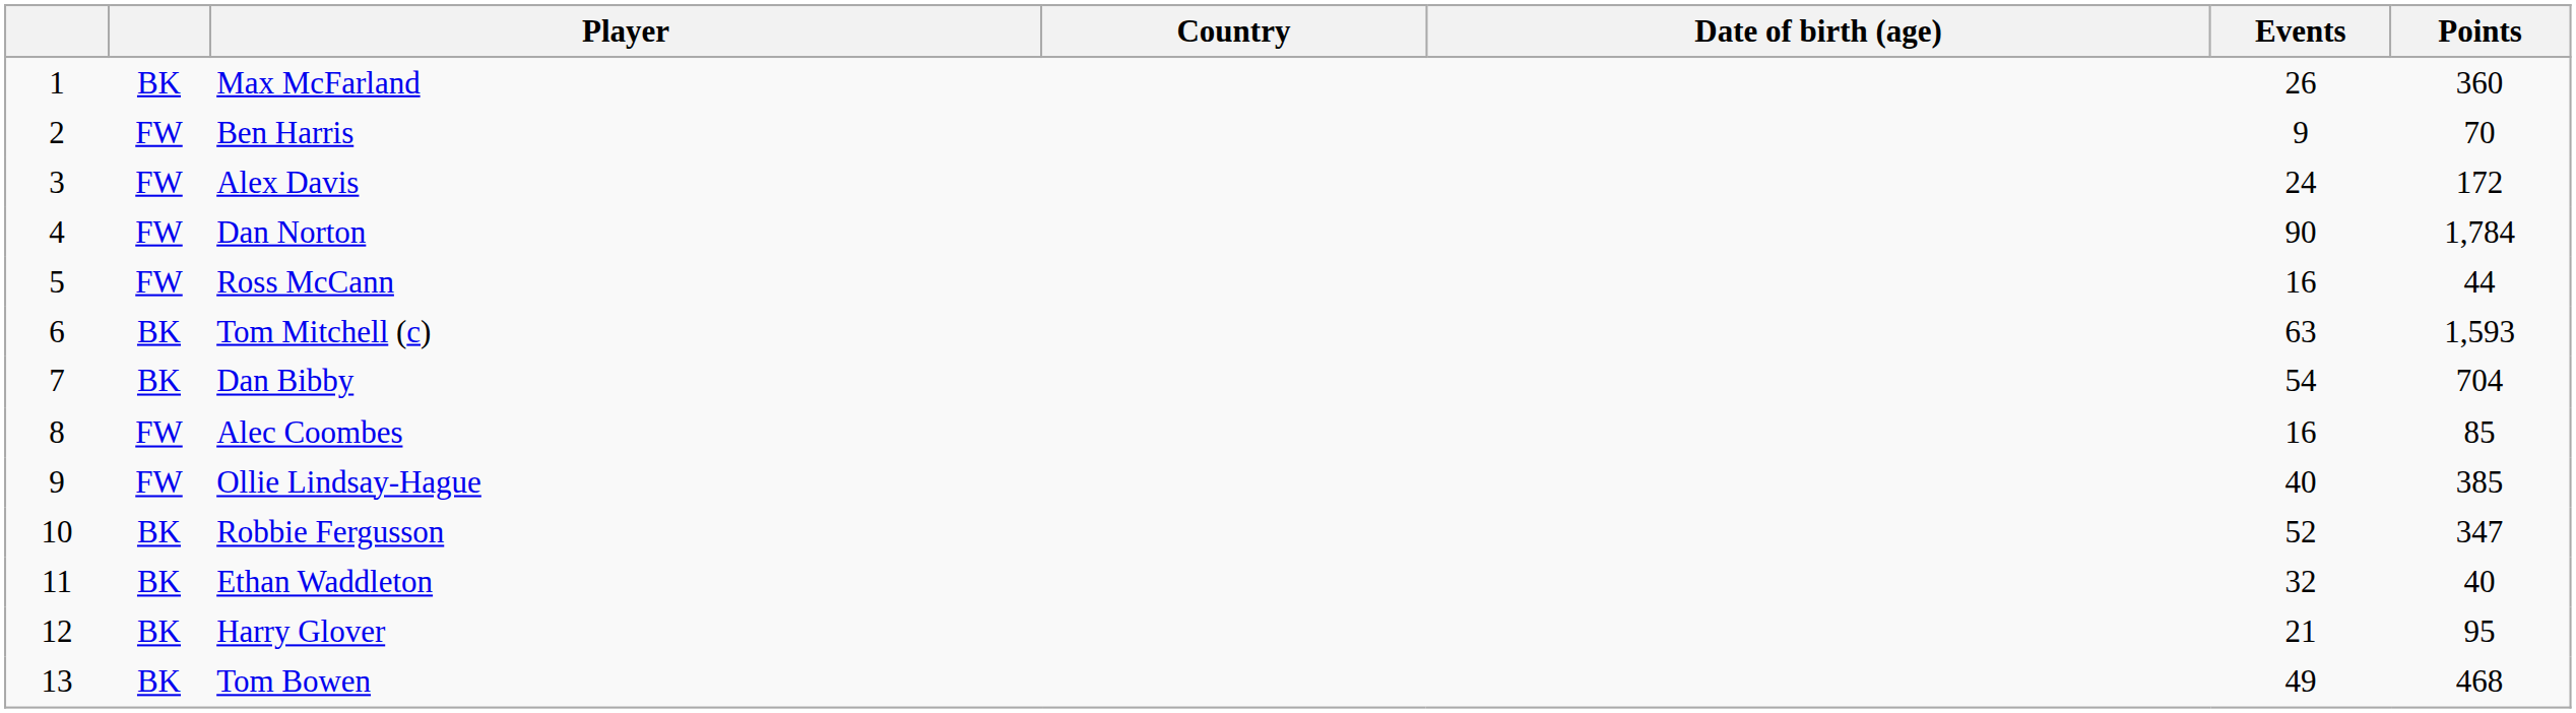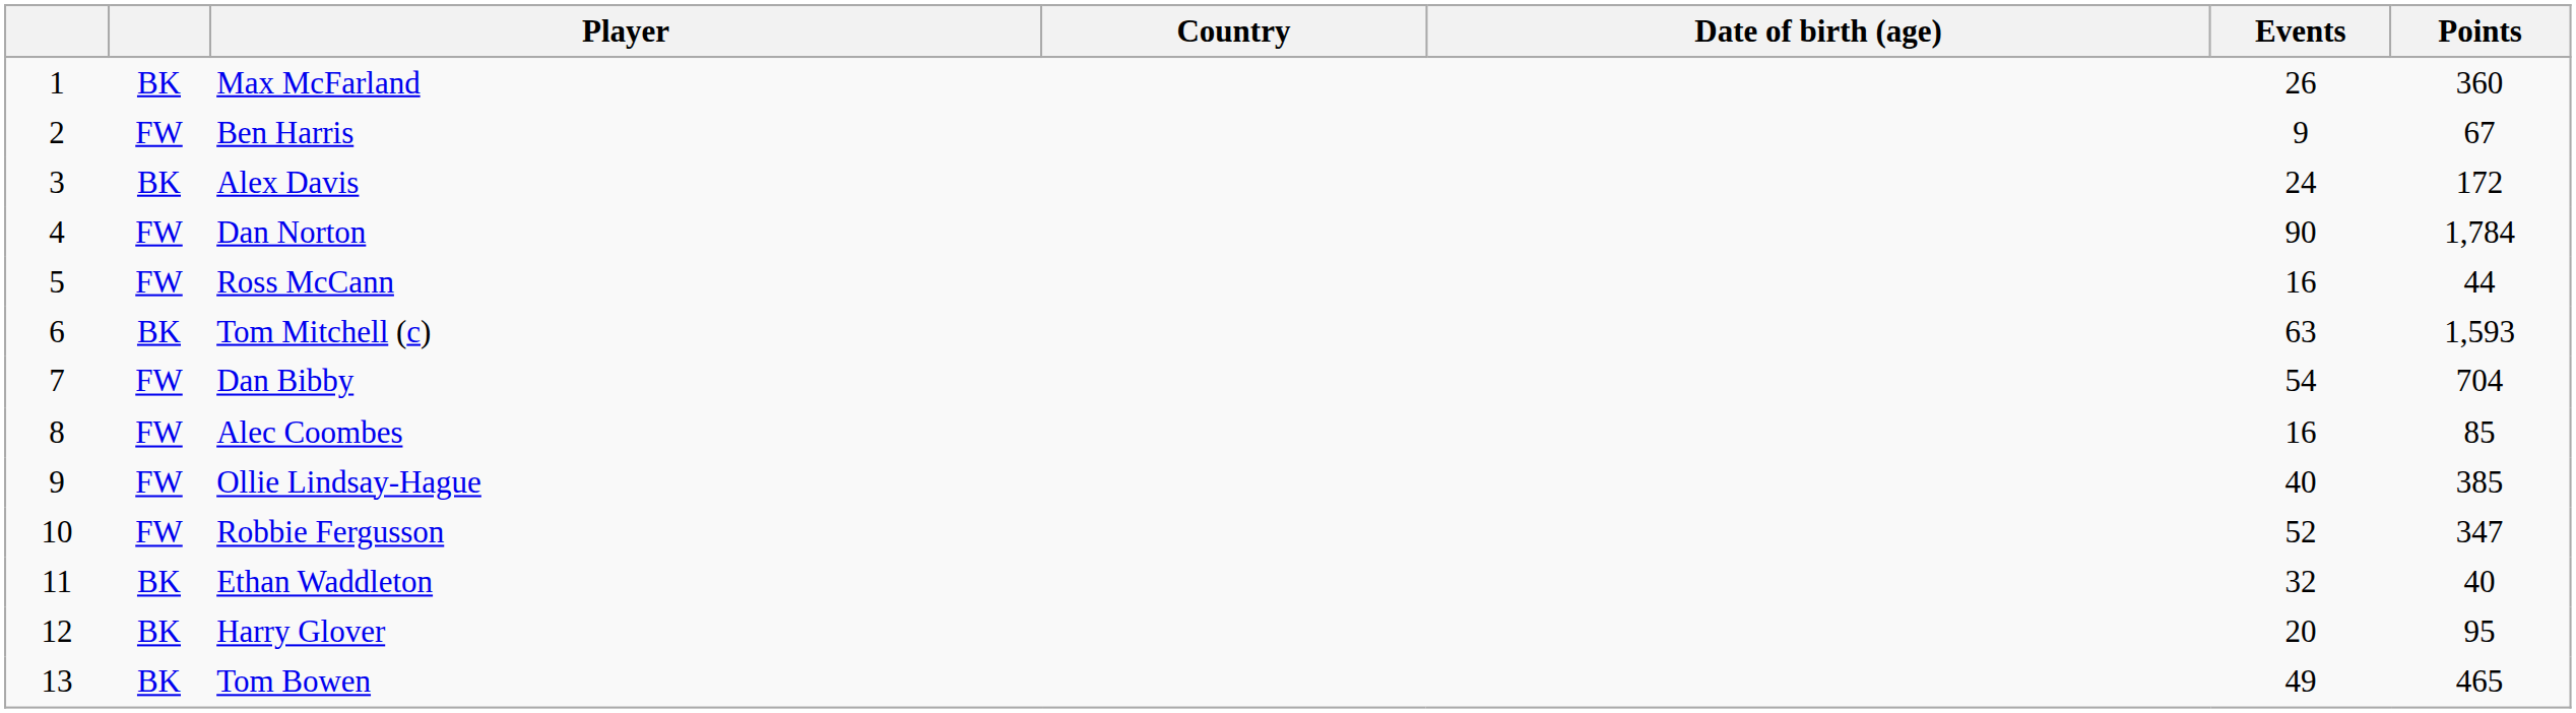Ben Harris | Points: 70 -> 67
Alex Davis | column 2: FW -> BK
Dan Bibby | column 2: BK -> FW
Robbie Fergusson | column 2: BK -> FW
Harry Glover | Events: 21 -> 20
Tom Bowen | Points: 468 -> 465
